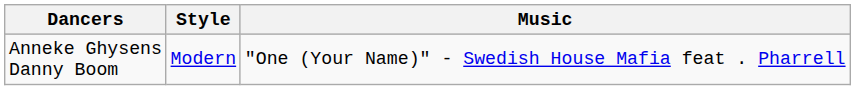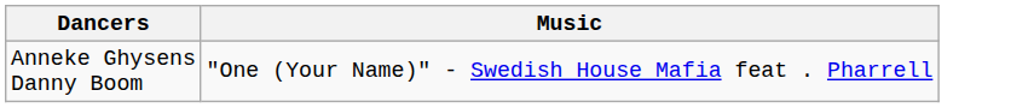- column: Style | Modern
